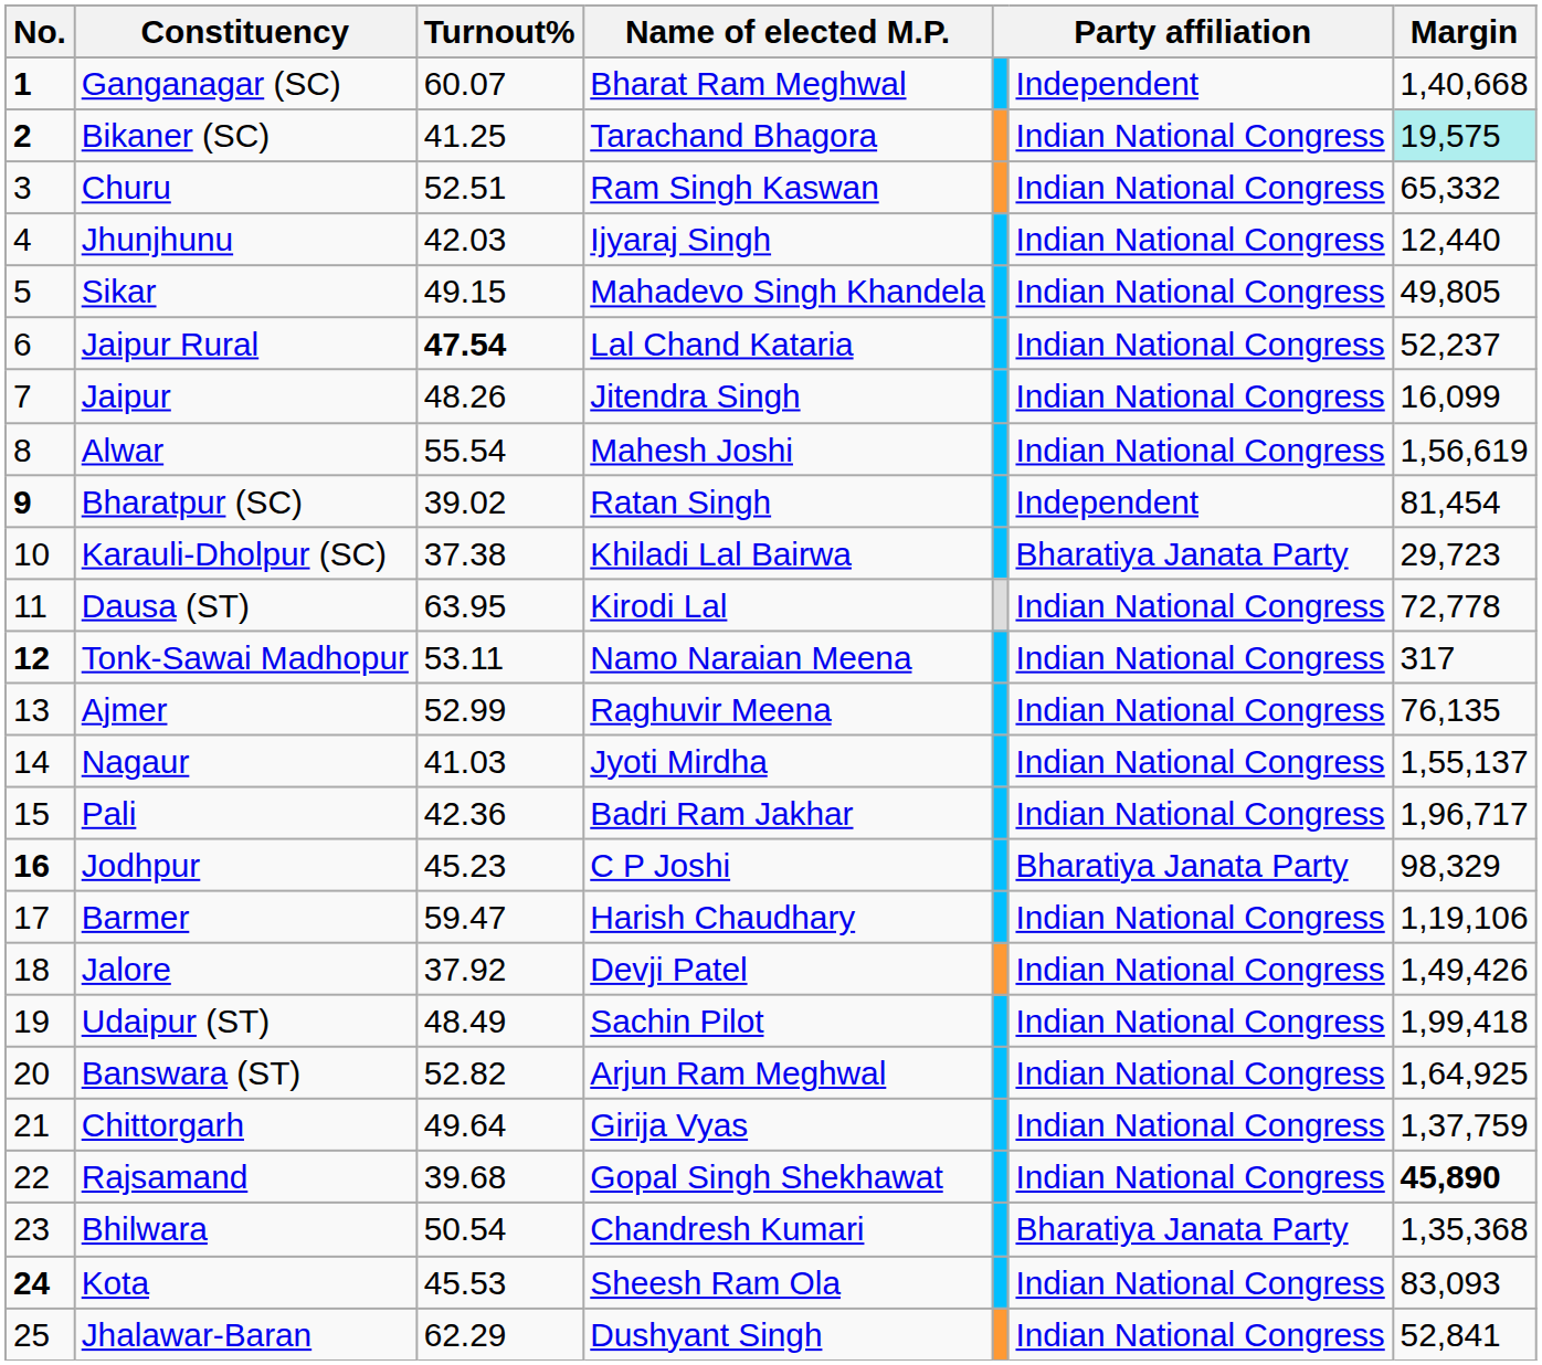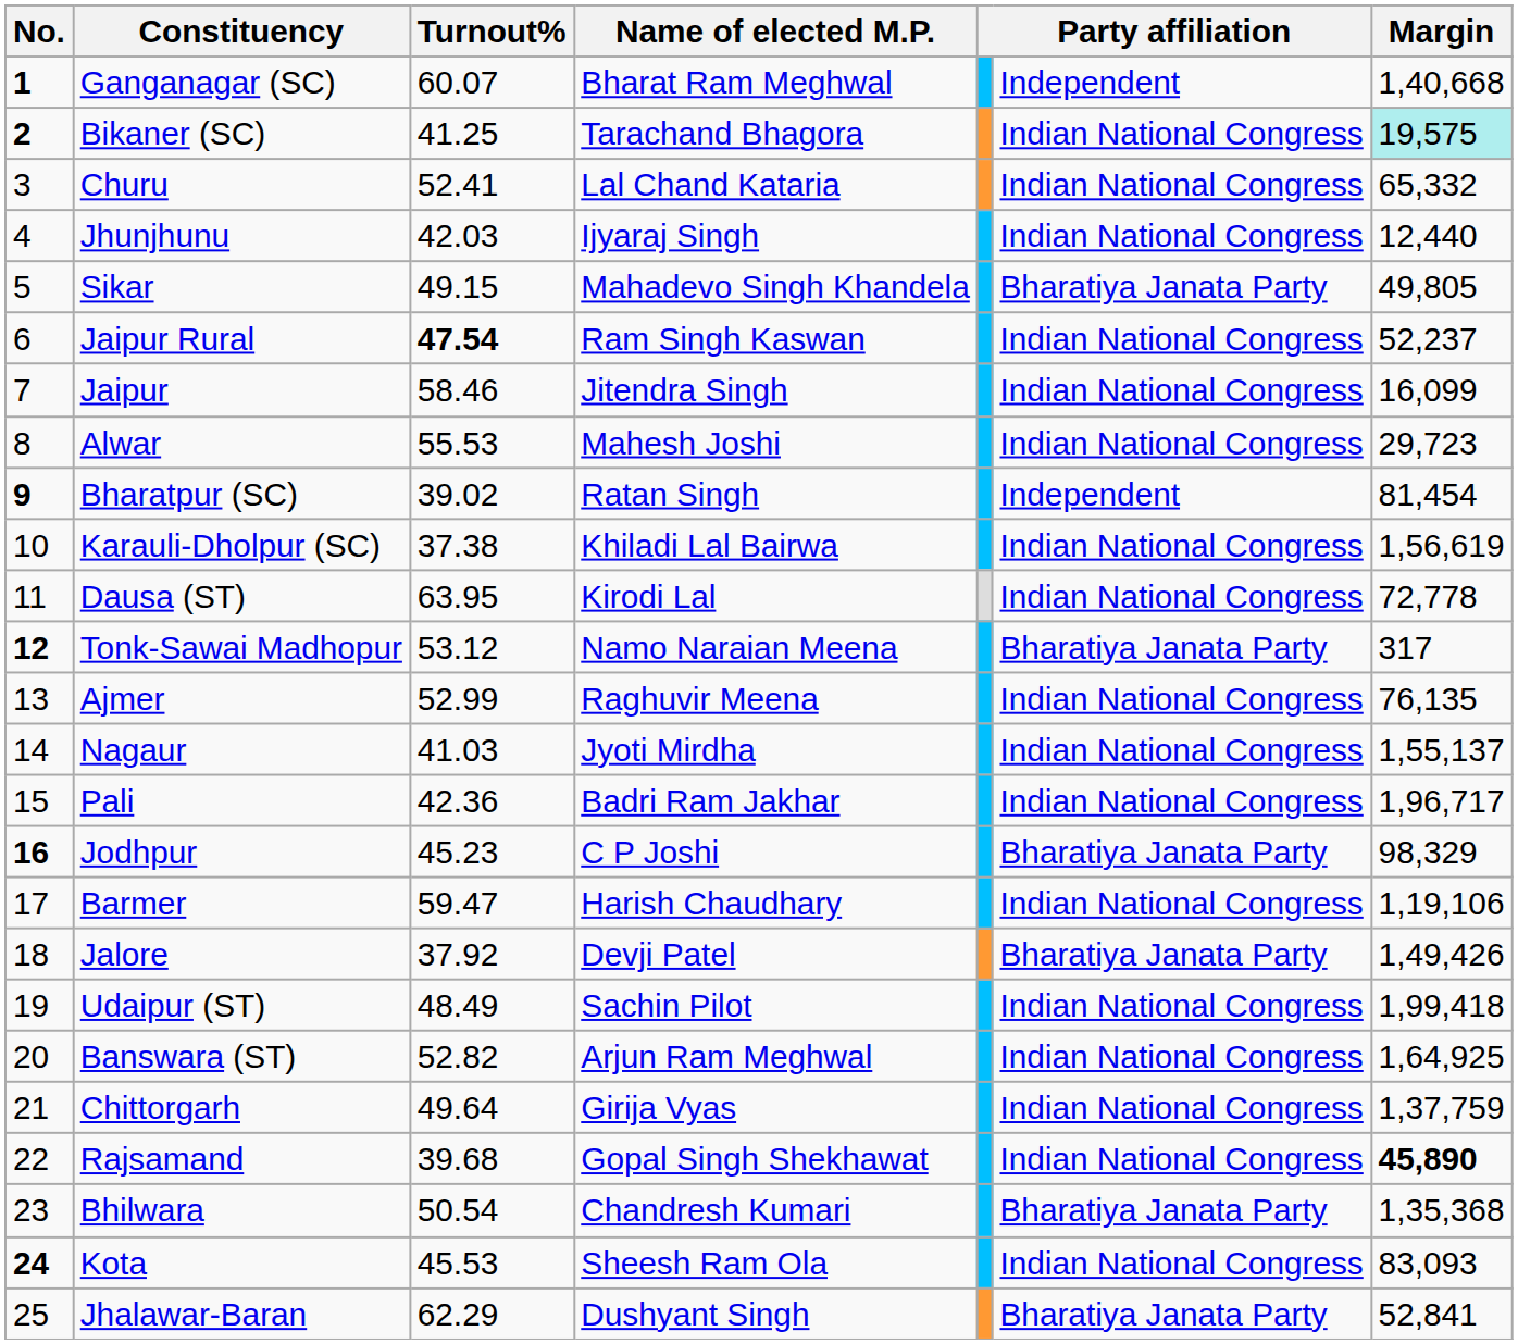Churu | Turnout%: 52.51 -> 52.41
Churu | Name of elected M.P.: Ram Singh Kaswan -> Lal Chand Kataria
Sikar | column 6: Indian National Congress -> Bharatiya Janata Party
Jaipur Rural | Name of elected M.P.: Lal Chand Kataria -> Ram Singh Kaswan
Jaipur | Turnout%: 48.26 -> 58.46
Alwar | Turnout%: 55.54 -> 55.53
Alwar | Margin: 1,56,619 -> 29,723
Karauli-Dholpur (SC) | column 6: Bharatiya Janata Party -> Indian National Congress
Karauli-Dholpur (SC) | Margin: 29,723 -> 1,56,619
Tonk-Sawai Madhopur | Turnout%: 53.11 -> 53.12
Tonk-Sawai Madhopur | column 6: Indian National Congress -> Bharatiya Janata Party
Jalore | column 6: Indian National Congress -> Bharatiya Janata Party
Jhalawar-Baran | column 6: Indian National Congress -> Bharatiya Janata Party
